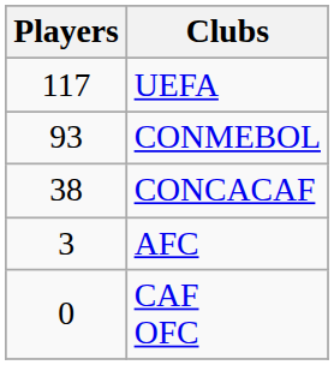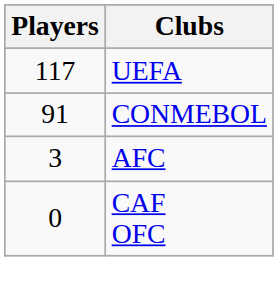CONMEBOL | Players: 93 -> 91
- row: 38 | CONCACAF
